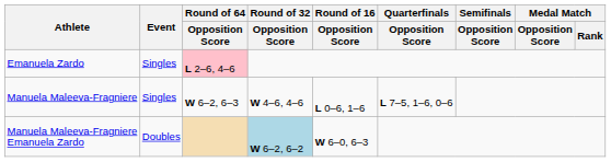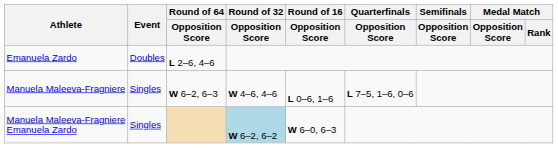Emanuela Zardo | Event: Singles -> Doubles
Emanuela Zardo | Round of 64 / Opposition Score: pink background -> no background
Manuela Maleeva-Fragniere Emanuela Zardo | Event: Doubles -> Singles
